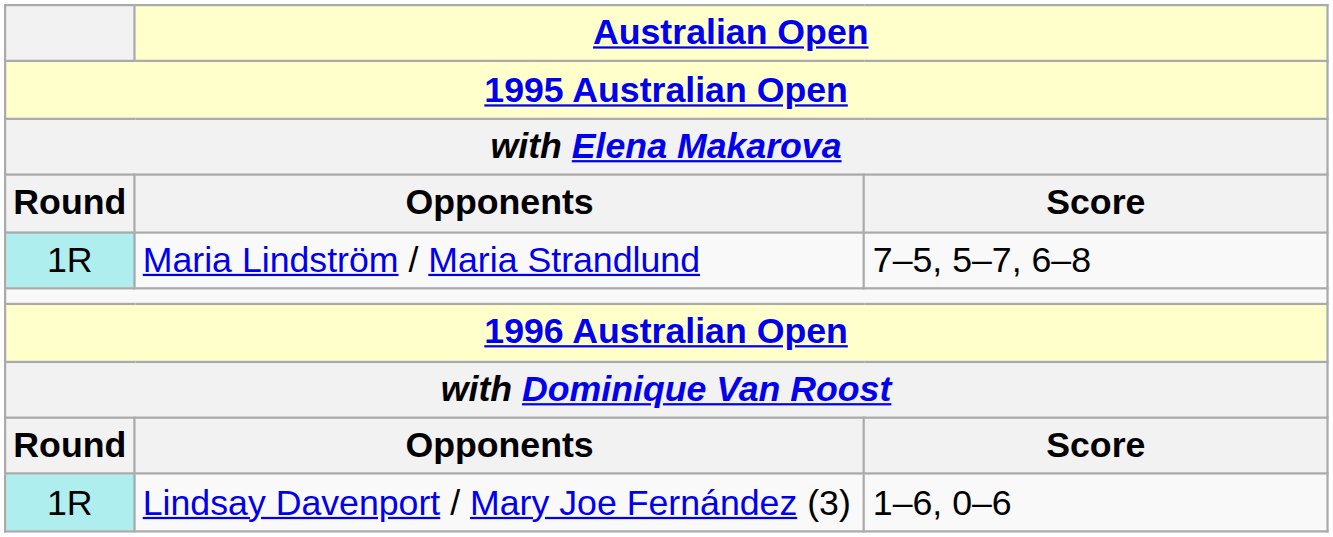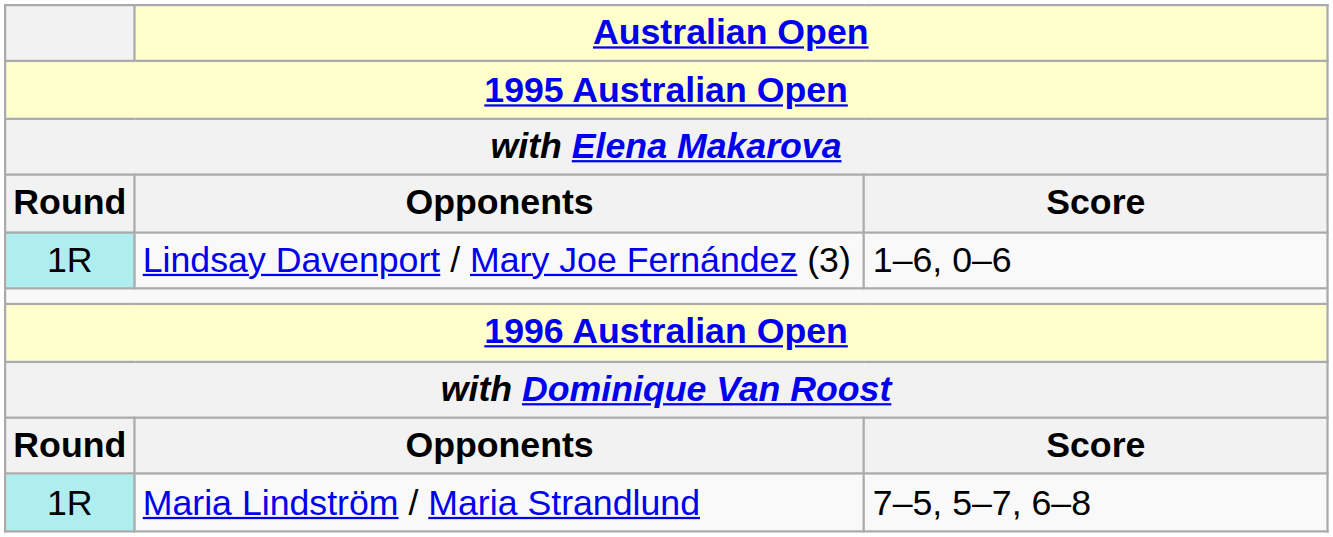rows swapped: Maria Lindström / Maria Strandlund <-> Lindsay Davenport / Mary Joe Fernández (3)
